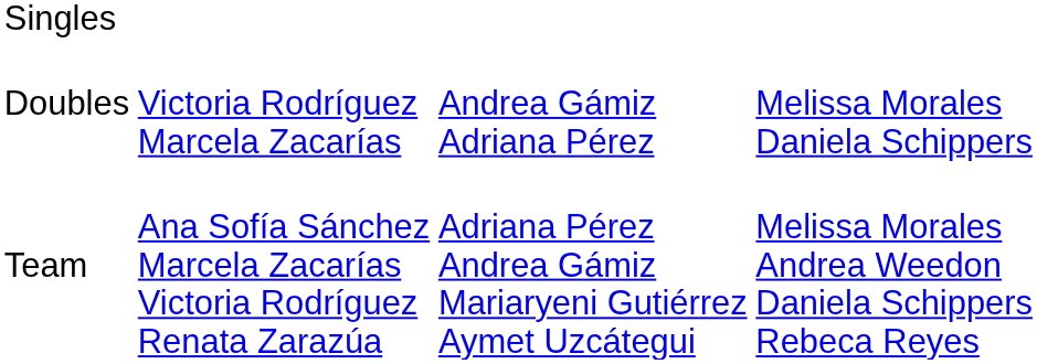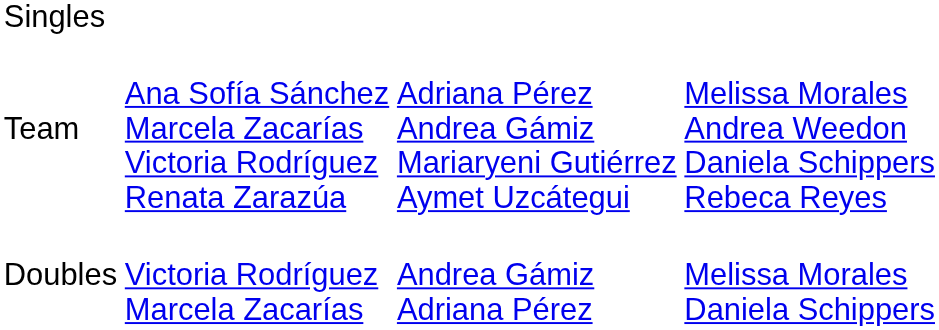rows swapped: Doubles <-> Team
